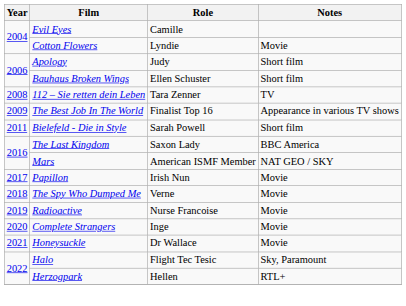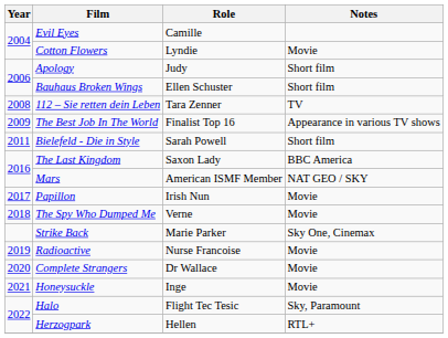+ row: Strike Back | Marie Parker | Sky One, Cinemax
Complete Strangers | Role: Inge -> Dr Wallace
Honeysuckle | Role: Dr Wallace -> Inge
